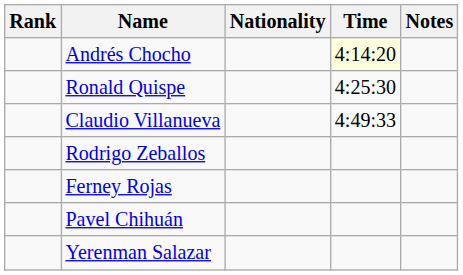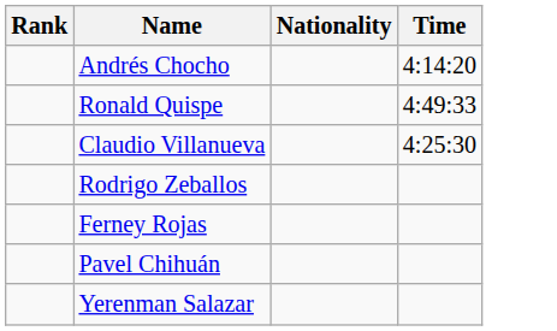- column: Notes
Andrés Chocho | Time: lightyellow background -> no background
Ronald Quispe | Time: 4:25:30 -> 4:49:33
Claudio Villanueva | Time: 4:49:33 -> 4:25:30
